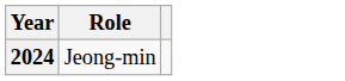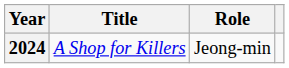+ column: Title | A Shop for Killers
